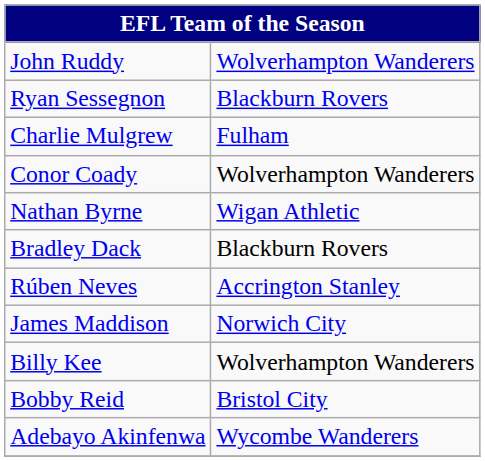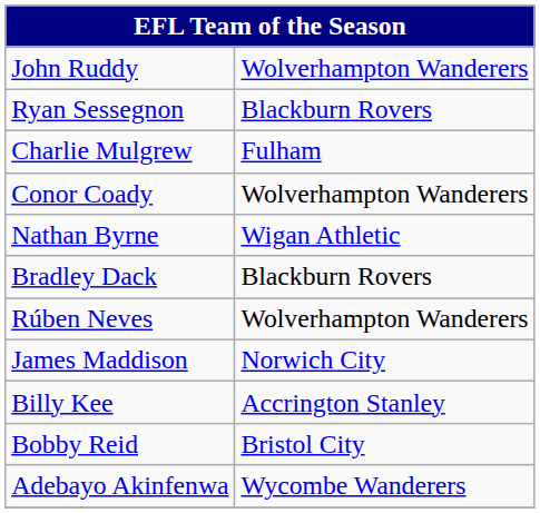Rúben Neves | column 2: Accrington Stanley -> Wolverhampton Wanderers
Billy Kee | column 2: Wolverhampton Wanderers -> Accrington Stanley
